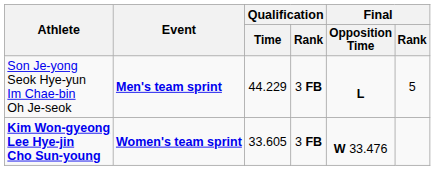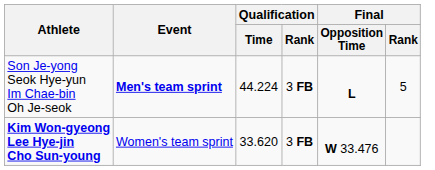Son Je-yong Seok Hye-yun Im Chae-bin Oh Je-seok | Qualification / Time: 44.229 -> 44.224
Kim Won-gyeong Lee Hye-jin Cho Sun-young | Event: bold -> normal
Kim Won-gyeong Lee Hye-jin Cho Sun-young | Qualification / Time: 33.605 -> 33.620
